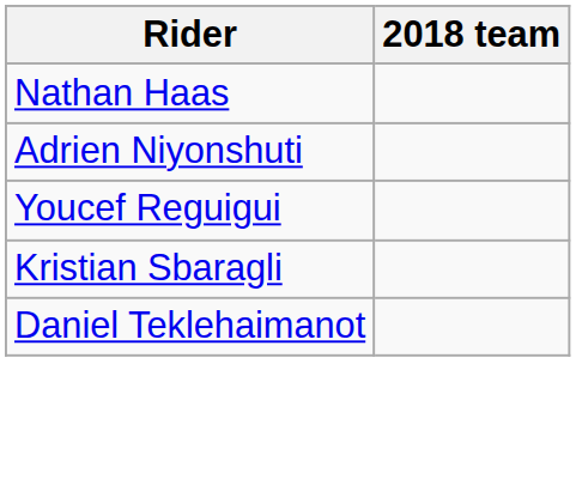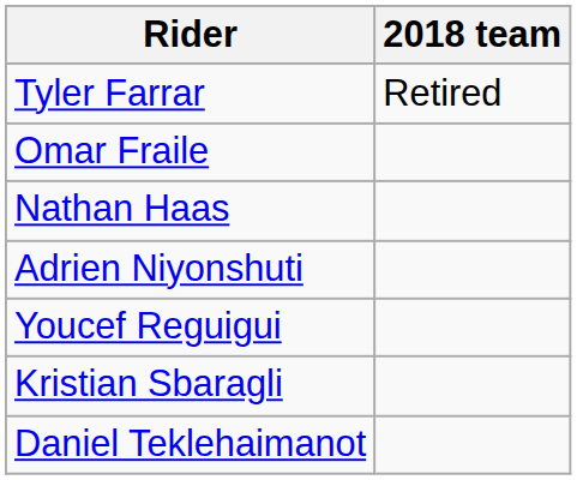+ row: Tyler Farrar | Retired
+ row: Omar Fraile
